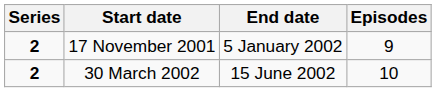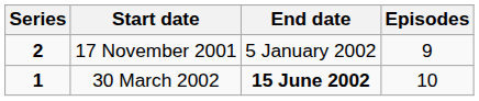30 March 2002 | Series: 2 -> 1
30 March 2002 | End date: normal -> bold
